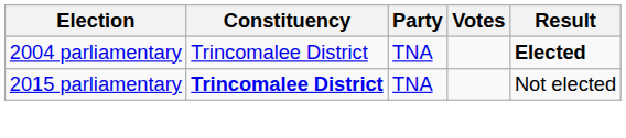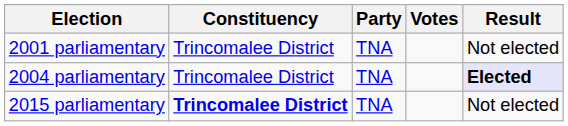+ row: 2001 parliamentary | Trincomalee District | TNA | Not elected
2004 parliamentary | Result: no background -> lavender background
